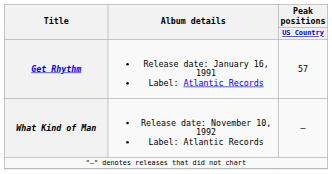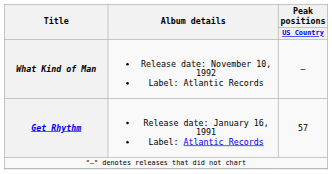rows swapped: Get Rhythm <-> What Kind of Man
